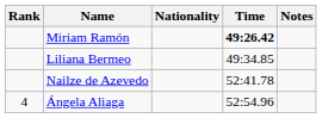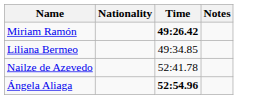- column: Rank | 4
Ángela Aliaga | Time: normal -> bold
